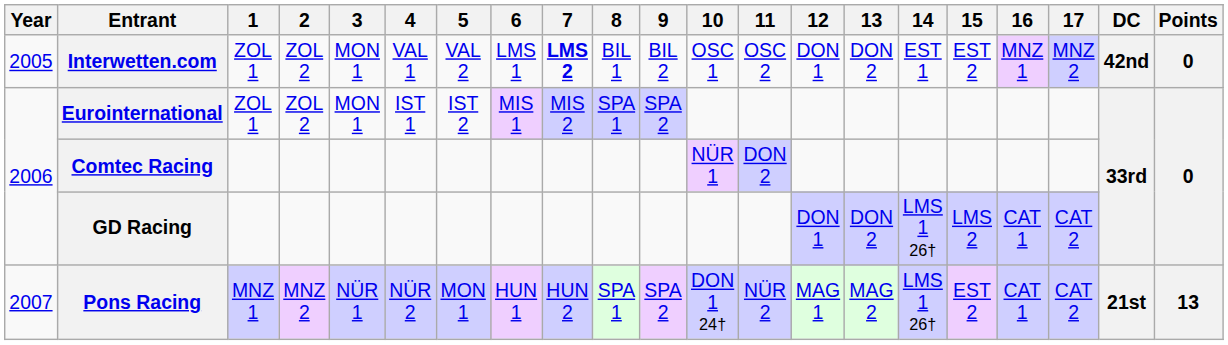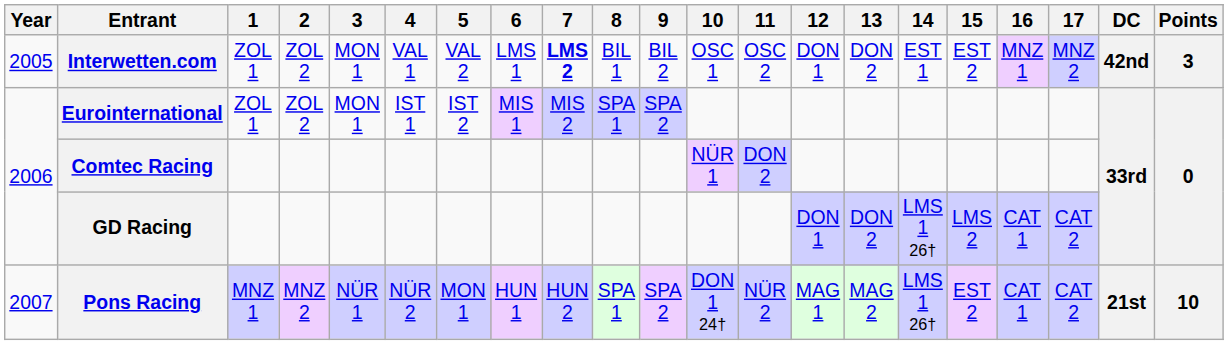Interwetten.com | Points: 0 -> 3
Pons Racing | Points: 13 -> 10
